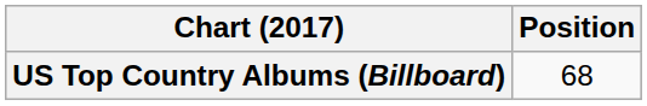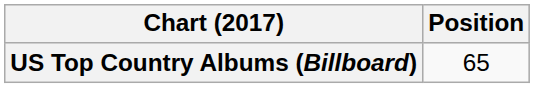US Top Country Albums (Billboard) | Position: 68 -> 65
